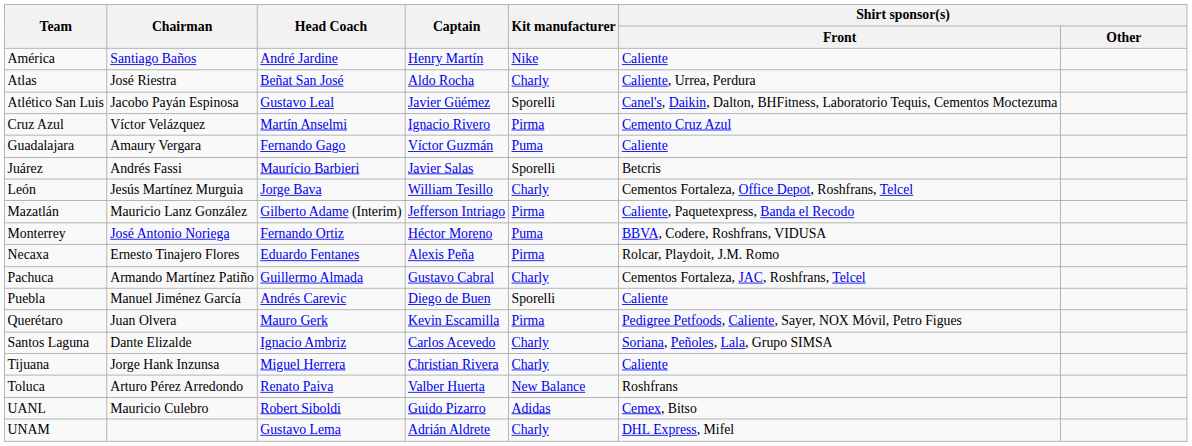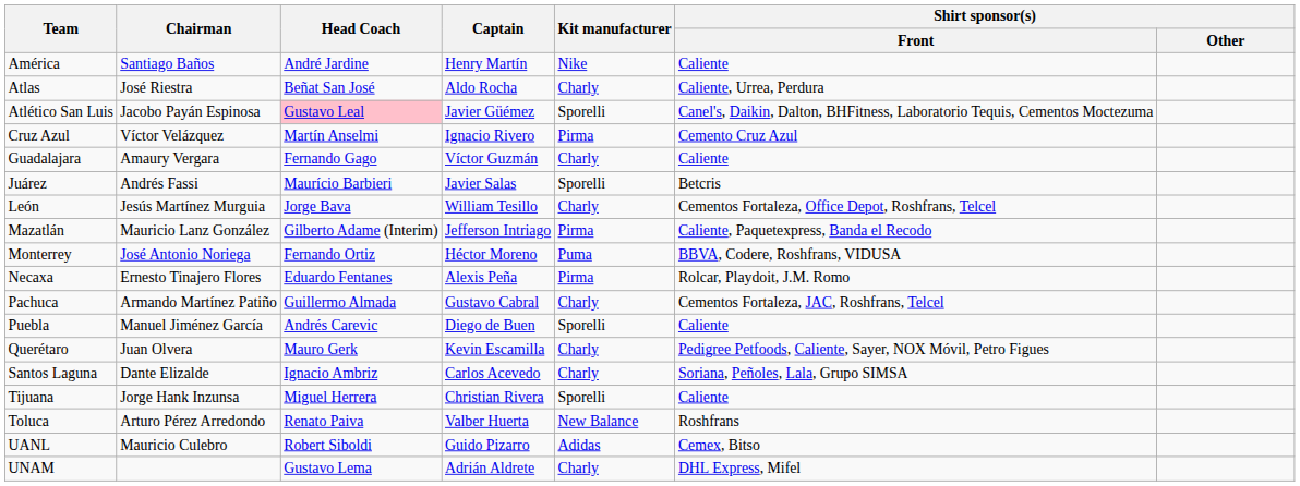Atlético San Luis | Head Coach: no background -> pink background
Guadalajara | Kit manufacturer: Puma -> Charly
Querétaro | Kit manufacturer: Pirma -> Charly
Tijuana | Kit manufacturer: Charly -> Sporelli
